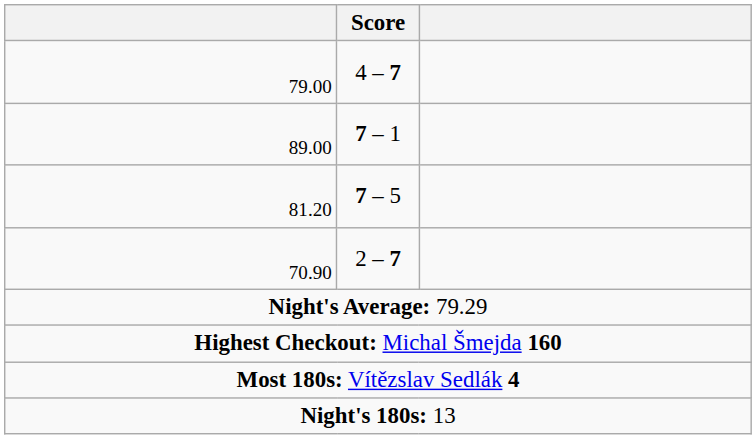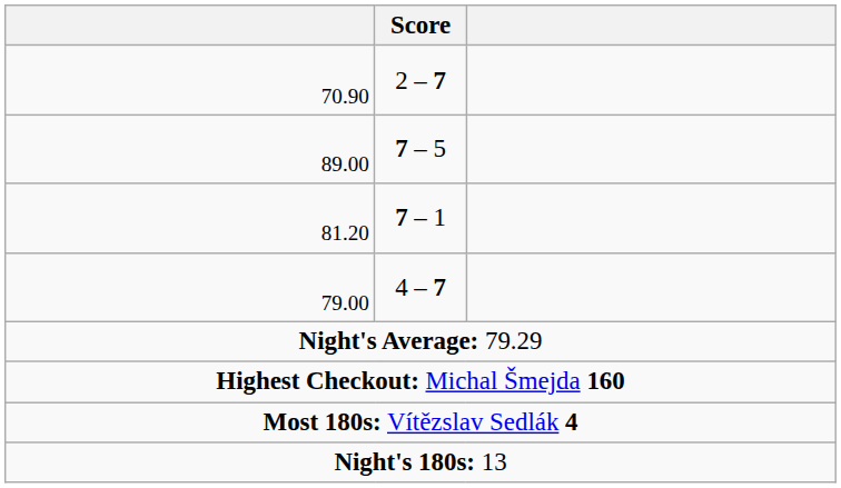rows swapped: 70.90 <-> 79.00
89.00 | Score: 7 – 1 -> 7 – 5
81.20 | Score: 7 – 5 -> 7 – 1
